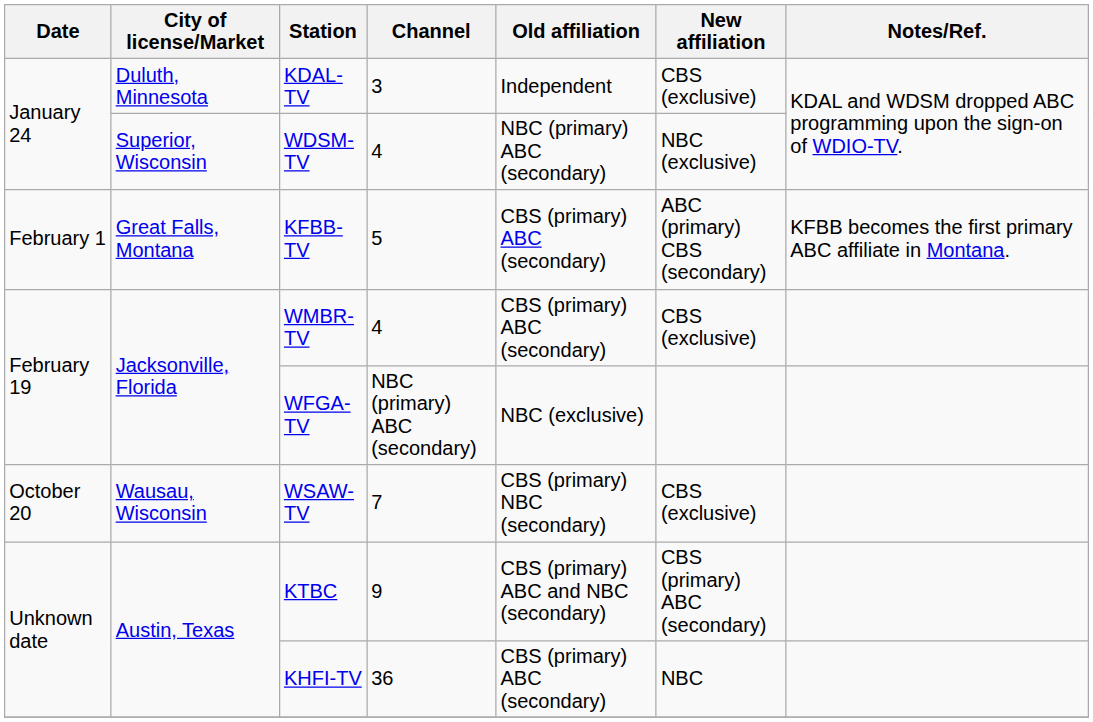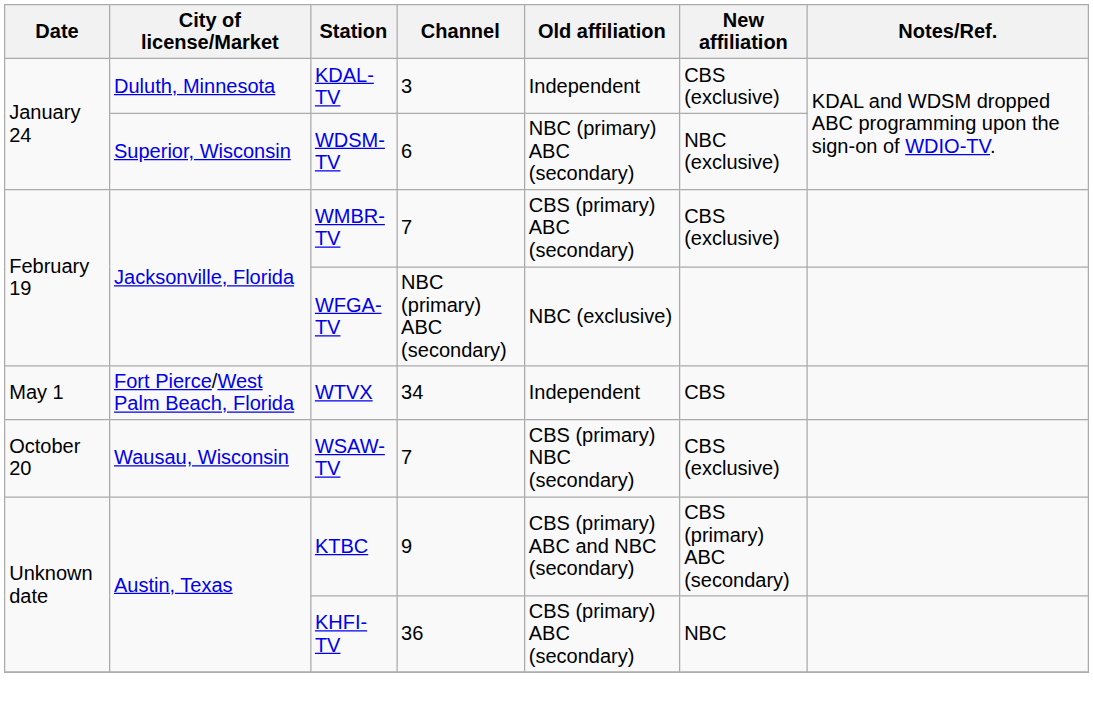WDSM-TV | Channel: 4 -> 6
- row: February 1 | Great Falls, Montana | KFBB-TV | 5 | CBS (primary) ABC (secondary) | ABC (primary) CBS (secondary) | KFBB becomes the first primary ABC affiliate in Montana.
WMBR-TV | Channel: 4 -> 7
+ row: May 1 | Fort Pierce/West Palm Beach, Florida | WTVX | 34 | Independent | CBS
